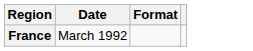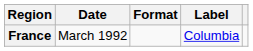+ column: Label | Columbia
